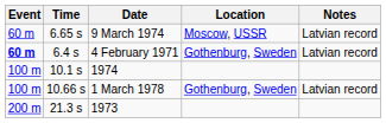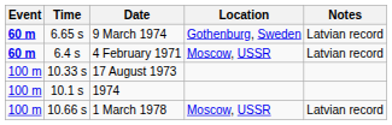9 March 1974 | Event: normal -> bold
9 March 1974 | Location: Moscow, USSR -> Gothenburg, Sweden
4 February 1971 | Location: Gothenburg, Sweden -> Moscow, USSR
+ row: 100 m | 10.33 s | 17 August 1973
1 March 1978 | Location: Gothenburg, Sweden -> Moscow, USSR
- row: 200 m | 21.3 s | 1973
